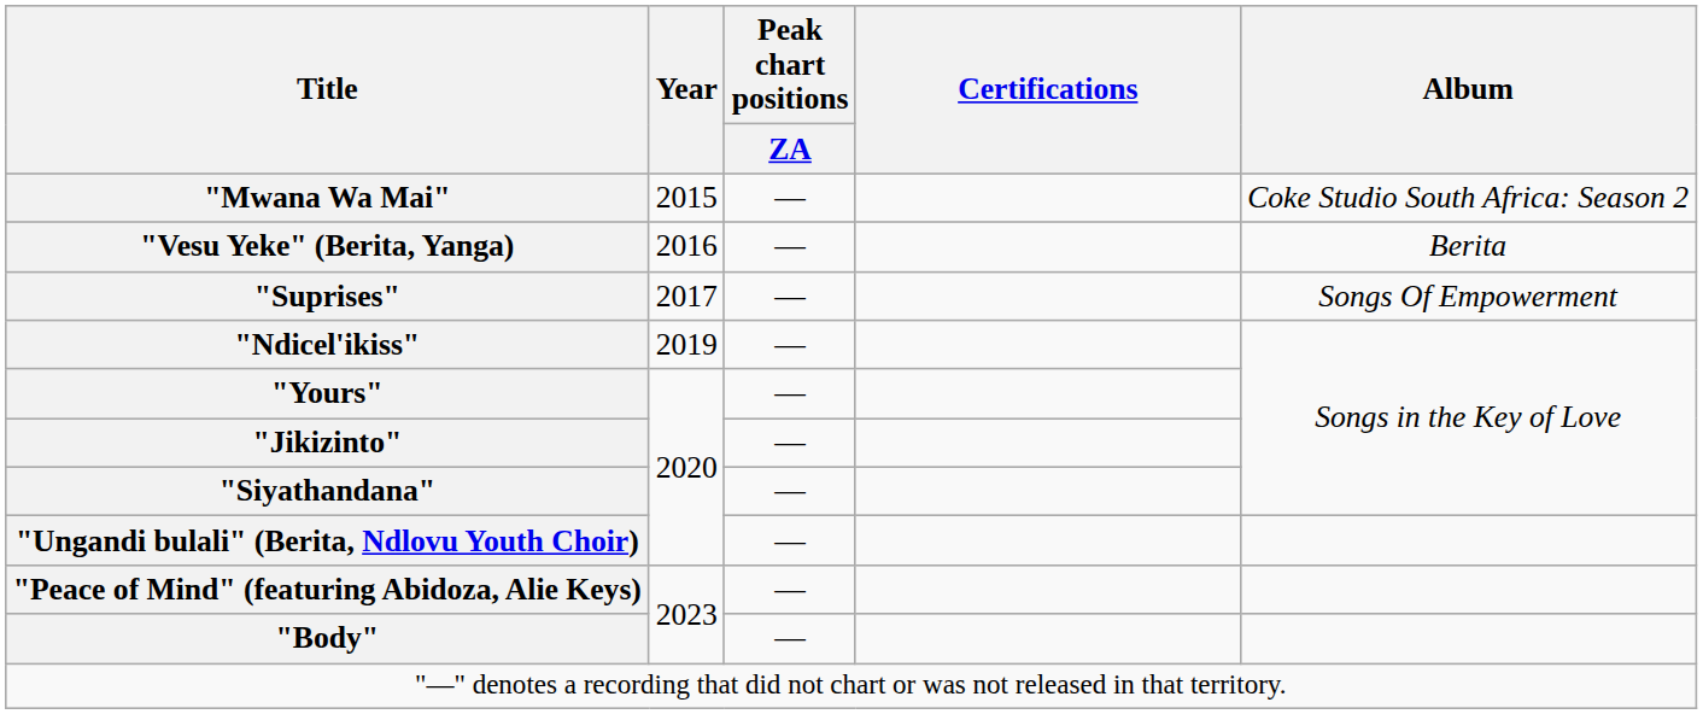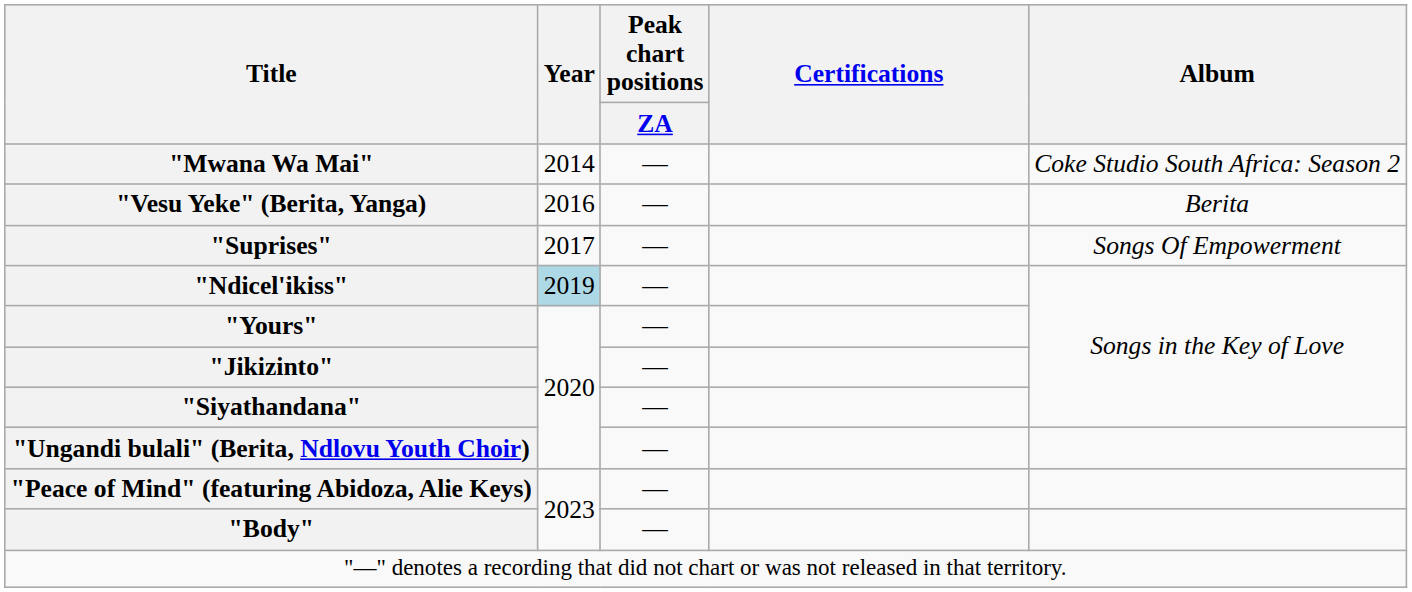"Mwana Wa Mai" | Year: 2015 -> 2014
"Ndicel'ikiss" | Year: no background -> lightblue background
